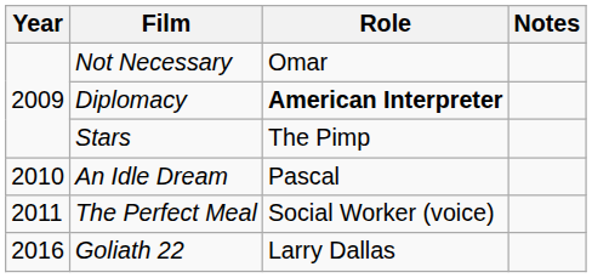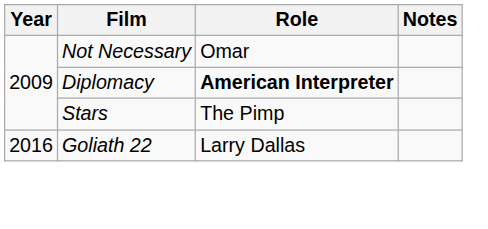- row: 2010 | An Idle Dream | Pascal
- row: 2011 | The Perfect Meal | Social Worker (voice)
